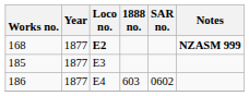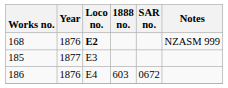168 | Year: 1877 -> 1876
168 | Notes: bold -> normal
186 | Year: 1877 -> 1876
186 | SAR no.: 0602 -> 0672
